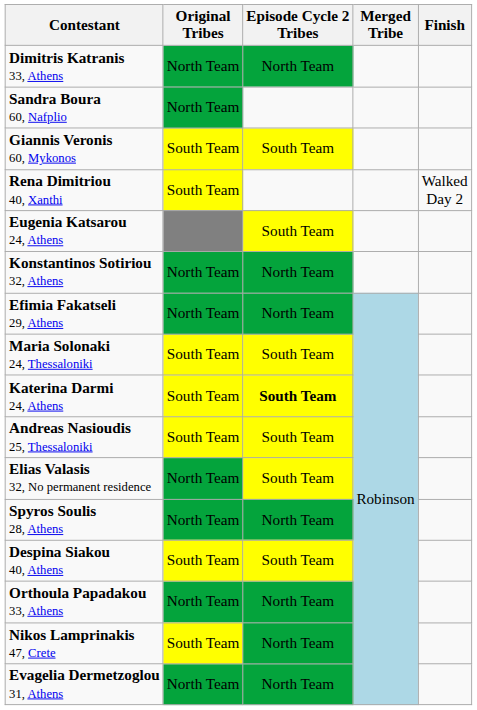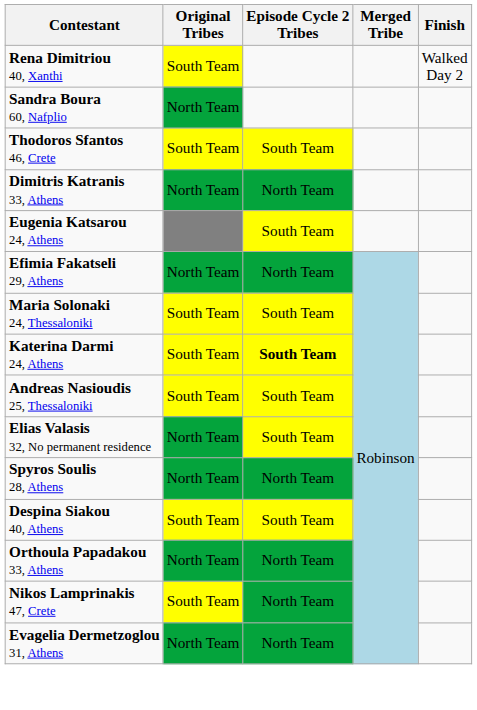rows swapped: Rena Dimitriou 40, Xanthi <-> Dimitris Katranis 33, Athens
- row: Giannis Veronis 60, Mykonos | South Team | South Team
+ row: Thodoros Sfantos 46, Crete | South Team | South Team
- row: Konstantinos Sotiriou 32, Athens | North Team | North Team
